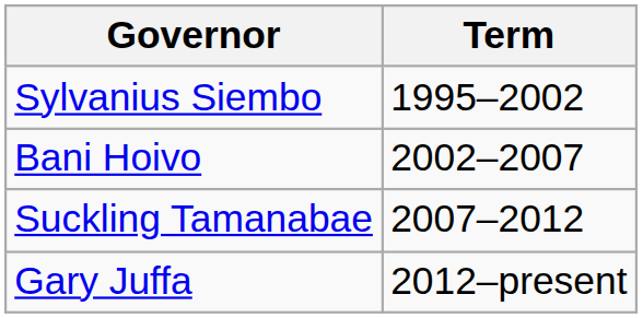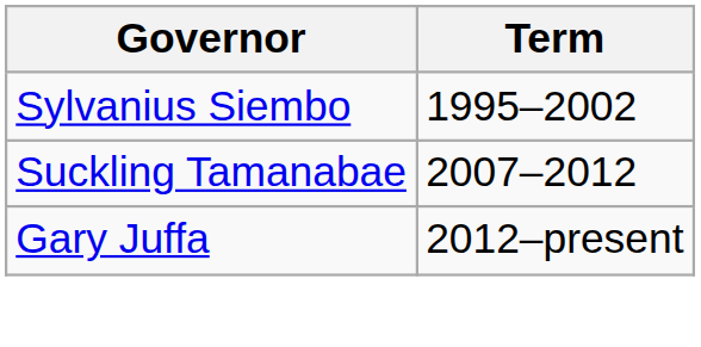- row: Bani Hoivo | 2002–2007
